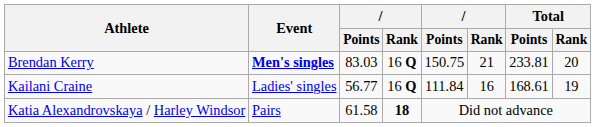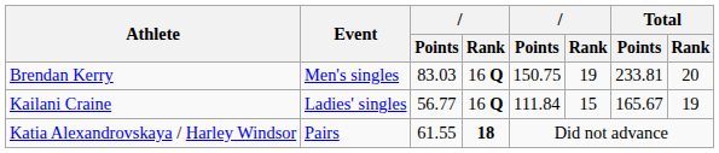Brendan Kerry | Event: bold -> normal
Brendan Kerry | column 6: 21 -> 19
Kailani Craine | column 6: 16 -> 15
Kailani Craine | Total / Points: 168.61 -> 165.67
Katia Alexandrovskaya / Harley Windsor | column 3: 61.58 -> 61.55
